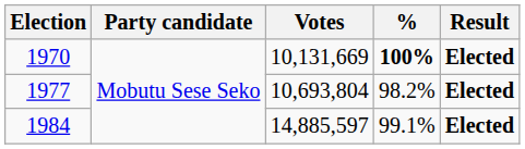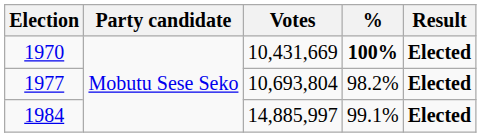1970 | Votes: 10,131,669 -> 10,431,669
1984 | Votes: 14,885,597 -> 14,885,997
